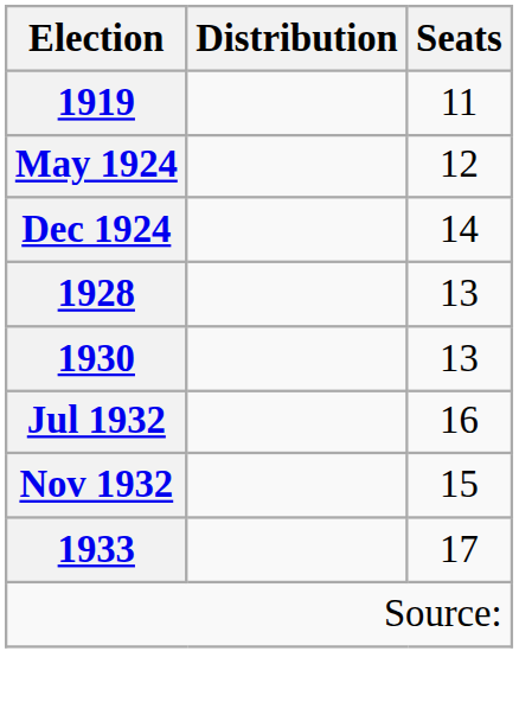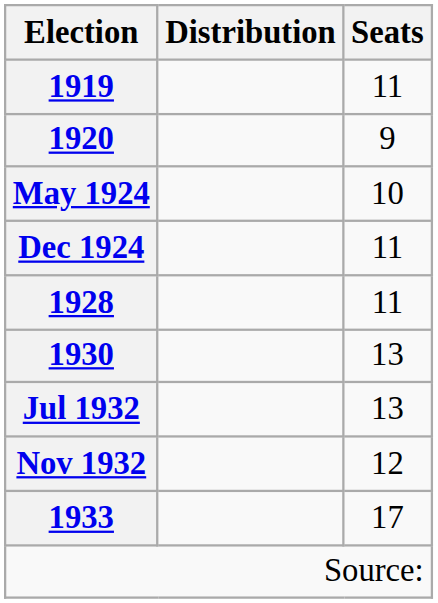+ row: 1920 | 9
May 1924 | Seats: 12 -> 10
Dec 1924 | Seats: 14 -> 11
1928 | Seats: 13 -> 11
Jul 1932 | Seats: 16 -> 13
Nov 1932 | Seats: 15 -> 12
